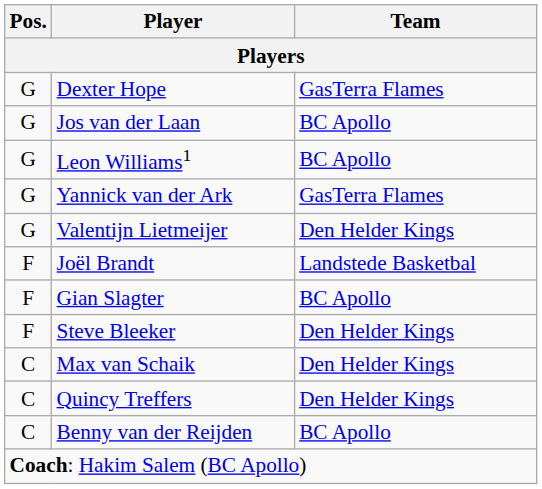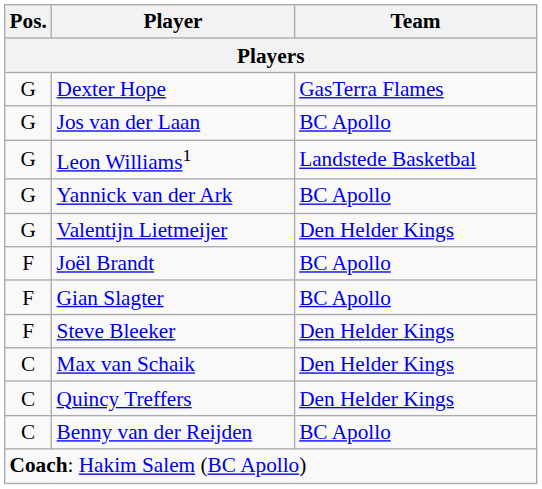Leon Williams1 | Team: BC Apollo -> Landstede Basketbal
Yannick van der Ark | Team: GasTerra Flames -> BC Apollo
Joël Brandt | Team: Landstede Basketbal -> BC Apollo
